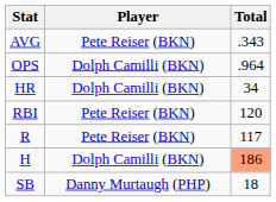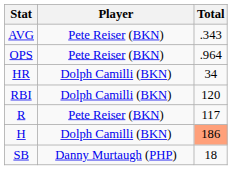OPS | Player: Dolph Camilli (BKN) -> Pete Reiser (BKN)
RBI | Player: Pete Reiser (BKN) -> Dolph Camilli (BKN)
